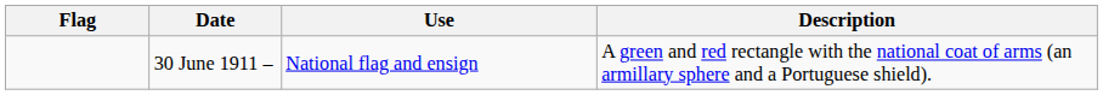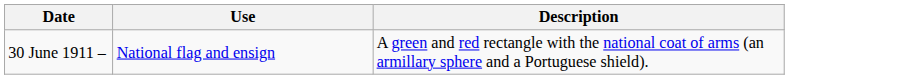- column: Flag
